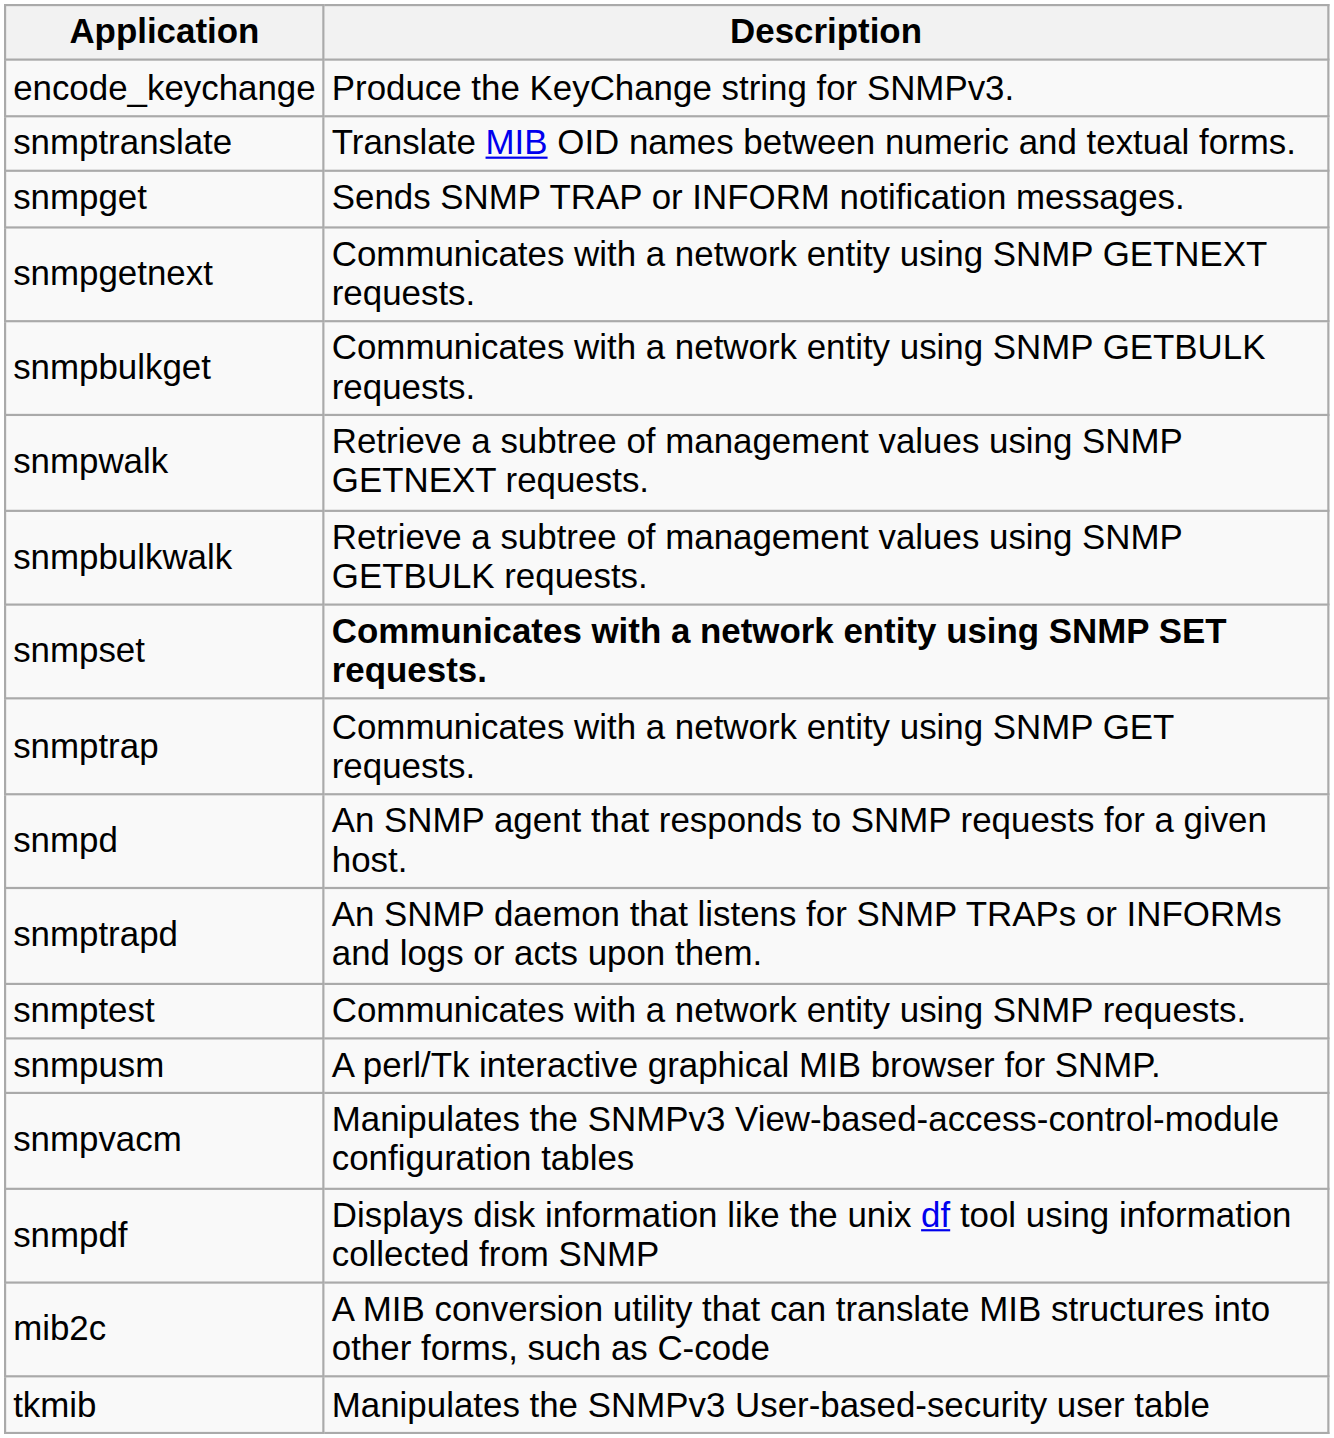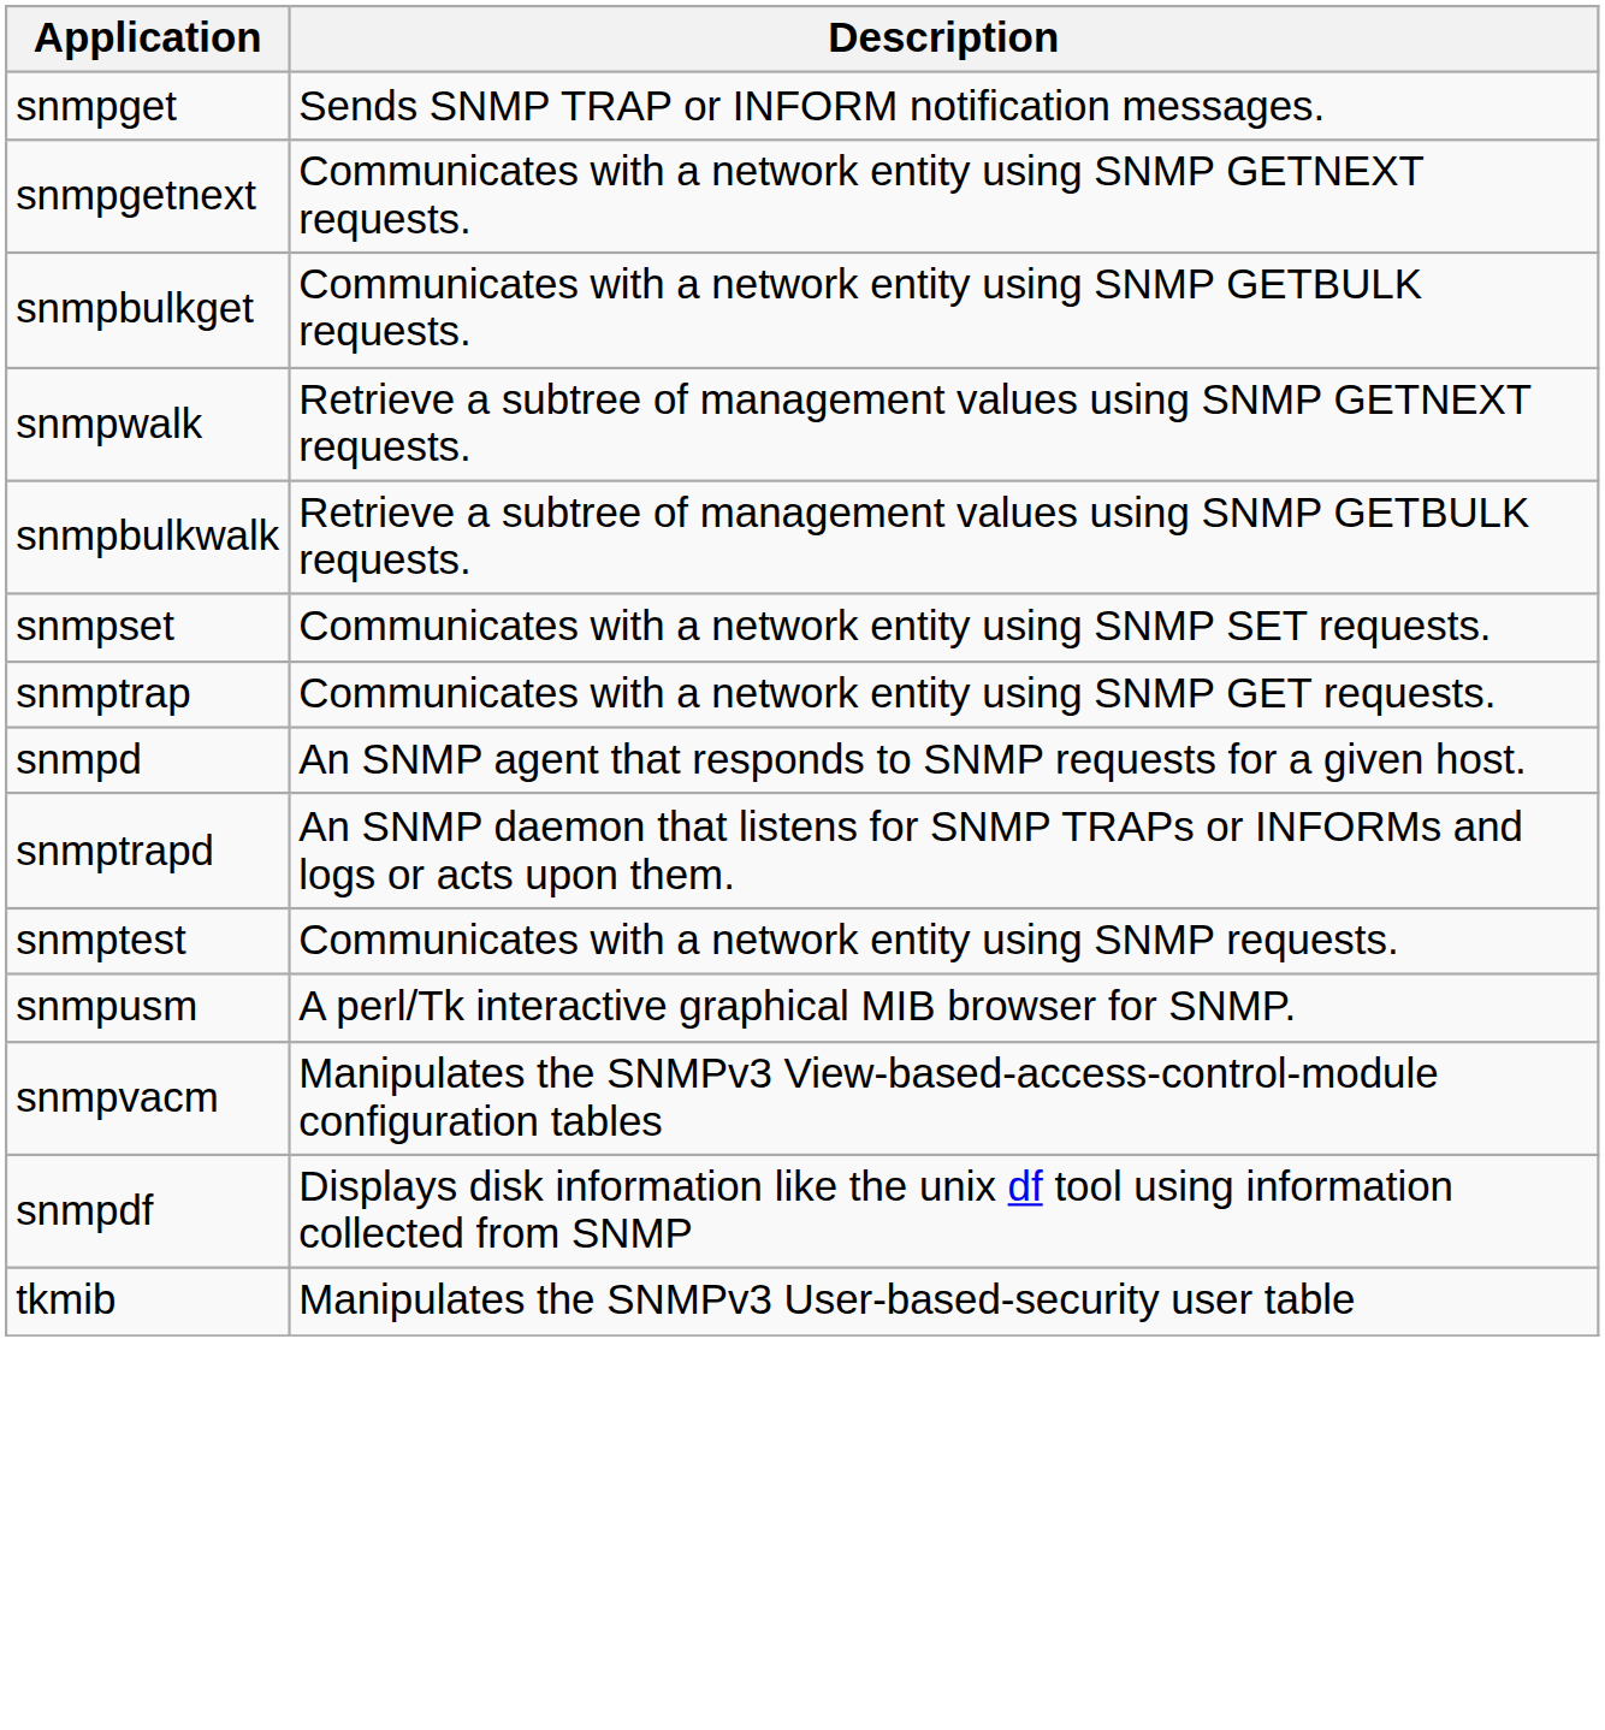- row: encode_keychange | Produce the KeyChange string for SNMPv3.
- row: snmptranslate | Translate MIB OID names between numeric and textual forms.
snmpset | Description: bold -> normal
- row: mib2c | A MIB conversion utility that can translate MIB structures into other forms, such as C-code
